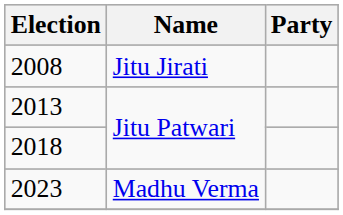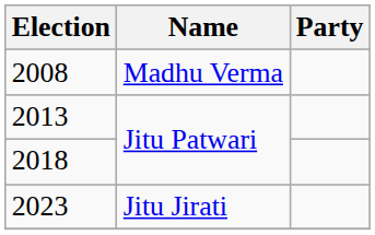2008 | Name: Jitu Jirati -> Madhu Verma
2023 | Name: Madhu Verma -> Jitu Jirati
